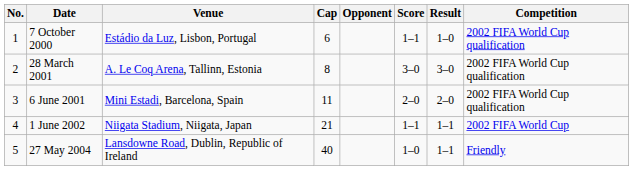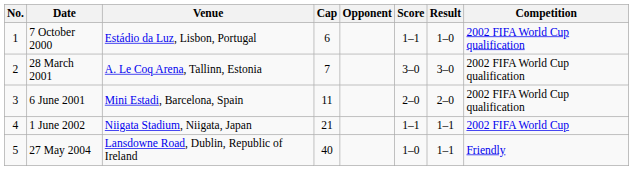28 March 2001 | Cap: 8 -> 7
